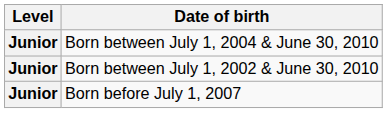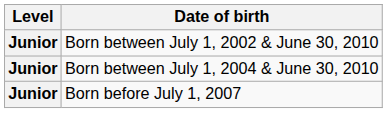rows swapped: Born between July 1, 2004 & June 30, 2010 <-> Born between July 1, 2002 & June 30, 2010
